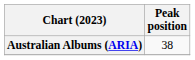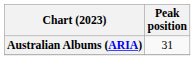Australian Albums (ARIA) | Peak position: 38 -> 31
